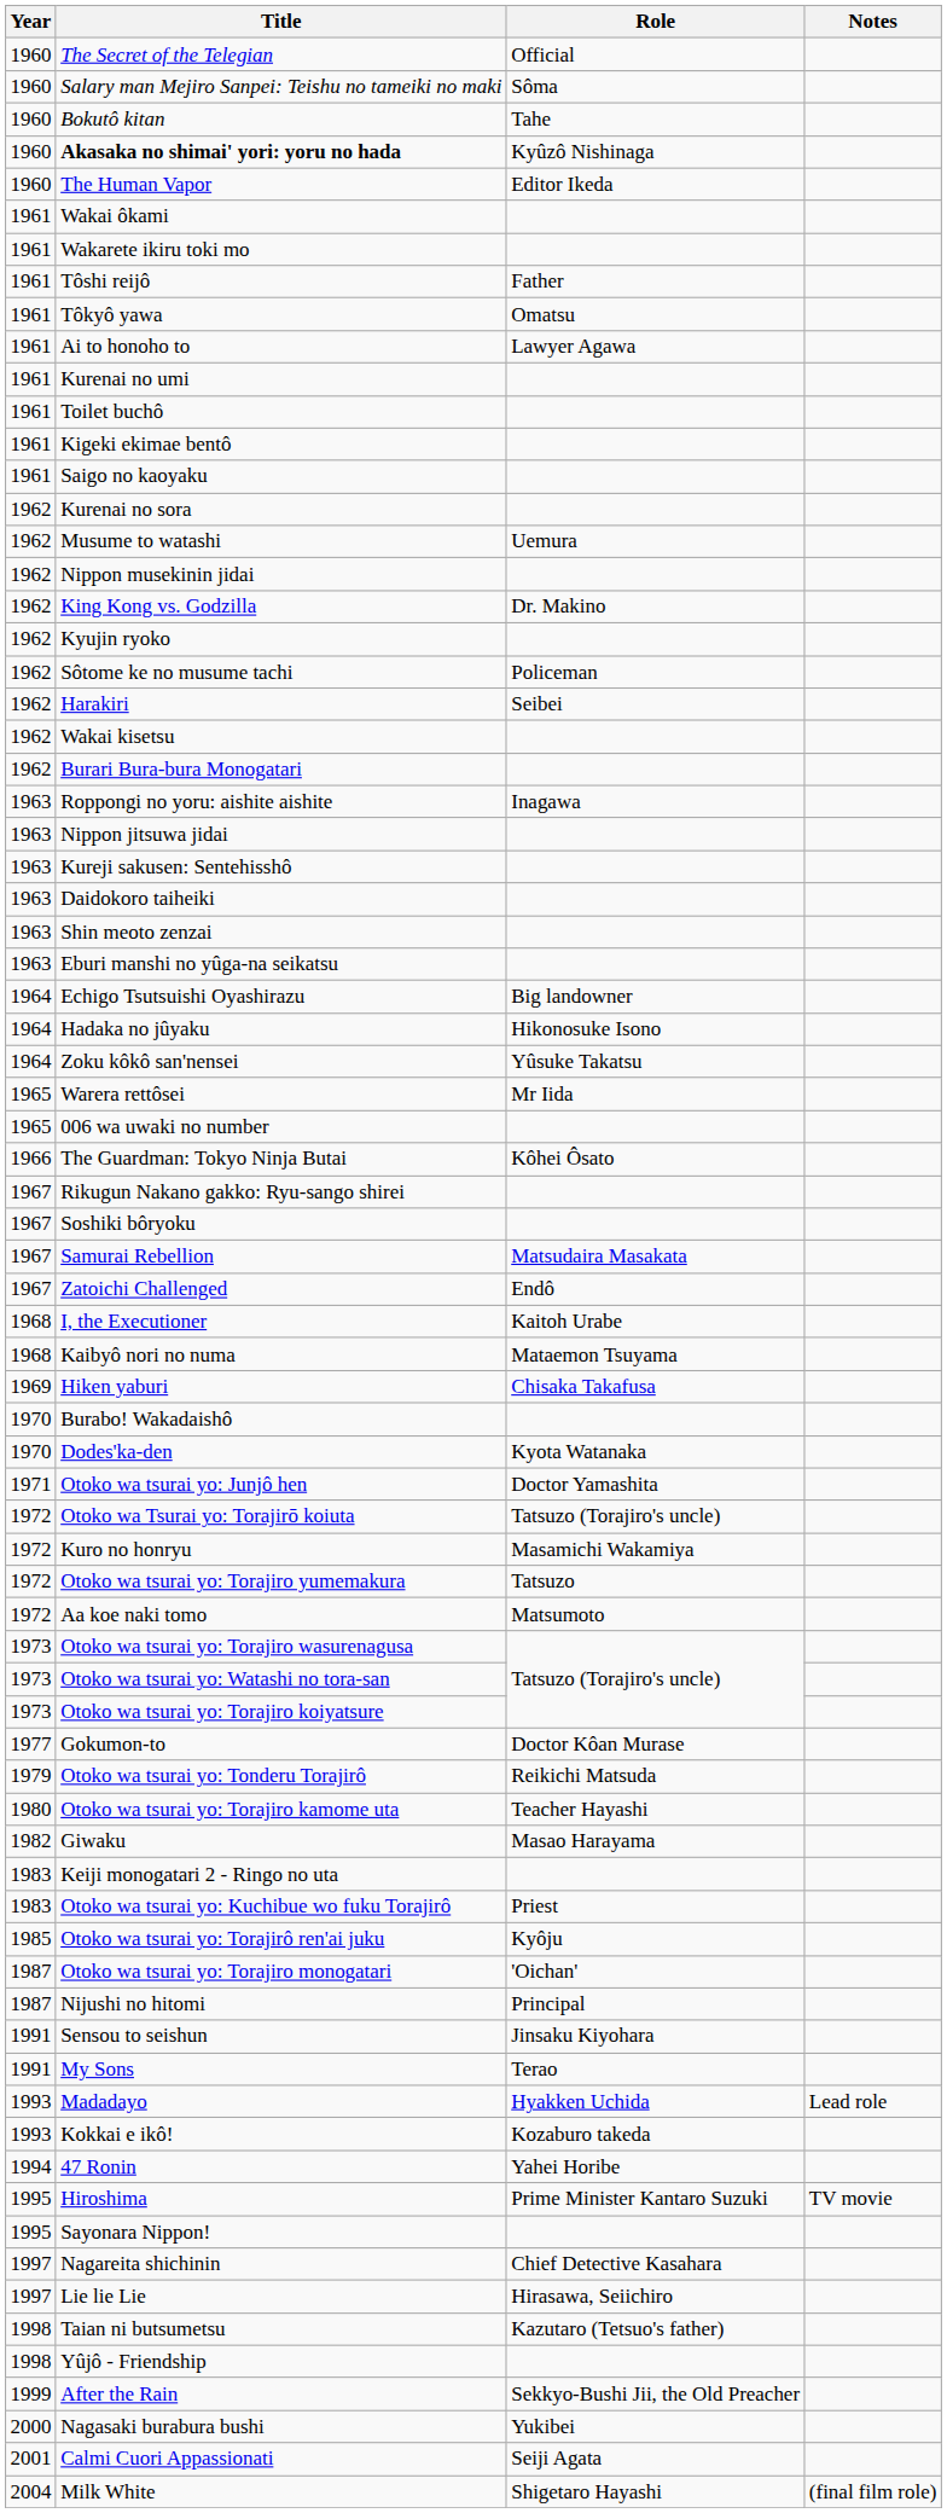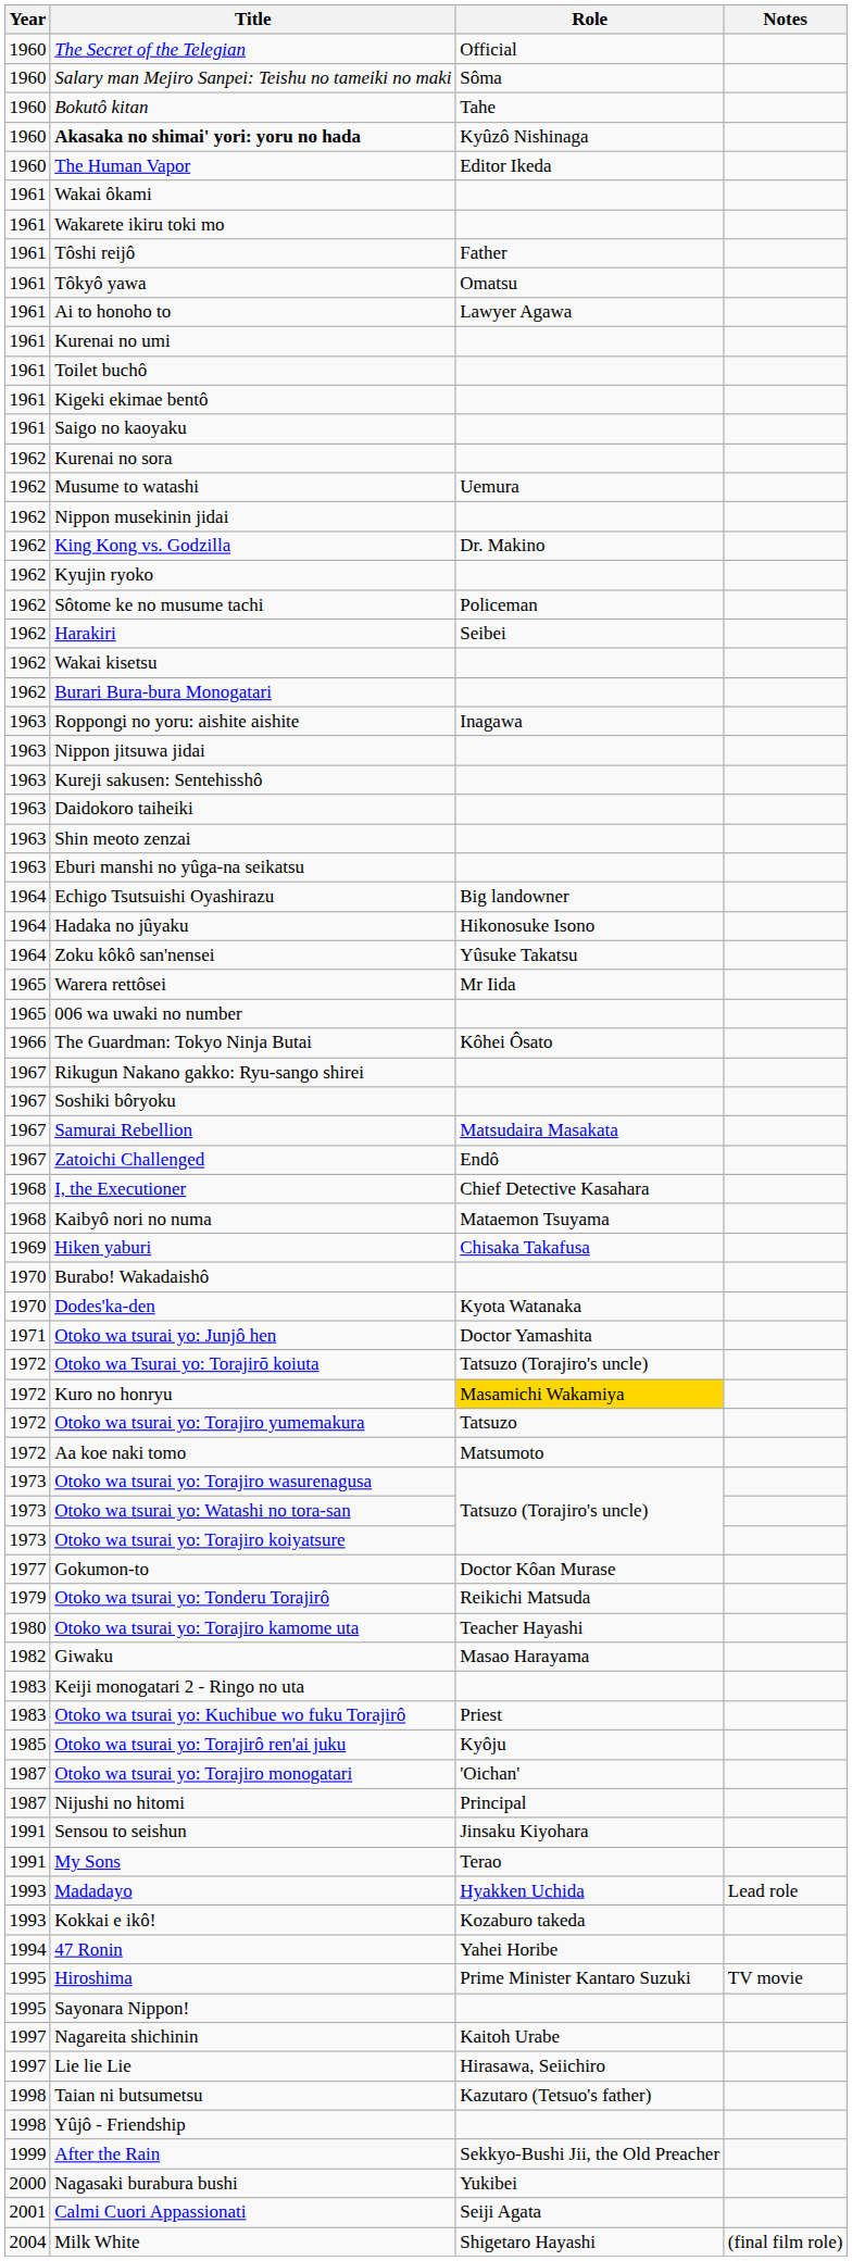I, the Executioner | Role: Kaitoh Urabe -> Chief Detective Kasahara
Kuro no honryu | Role: no background -> gold background
Nagareita shichinin | Role: Chief Detective Kasahara -> Kaitoh Urabe
